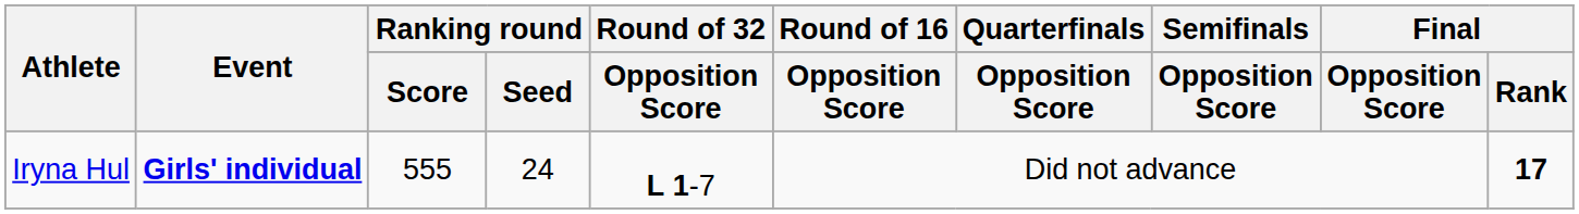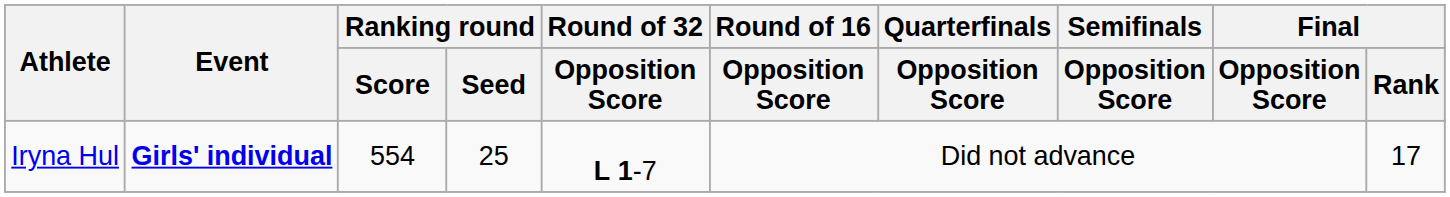Iryna Hul | Ranking round / Score: 555 -> 554
Iryna Hul | Ranking round / Seed: 24 -> 25
Iryna Hul | Final / Rank: bold -> normal
